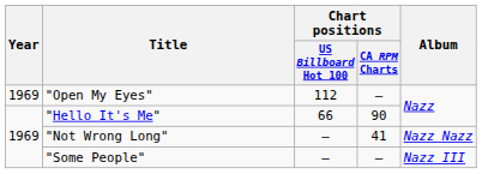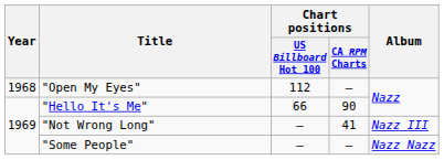"Open My Eyes" | Year: 1969 -> 1968
"Not Wrong Long" | Album: Nazz Nazz -> Nazz III
"Some People" | Album: Nazz III -> Nazz Nazz
